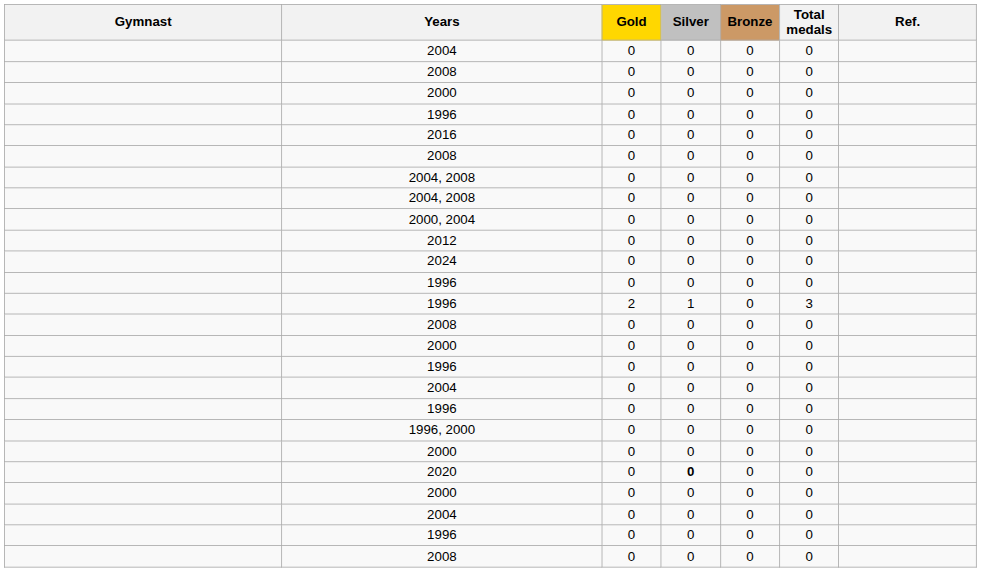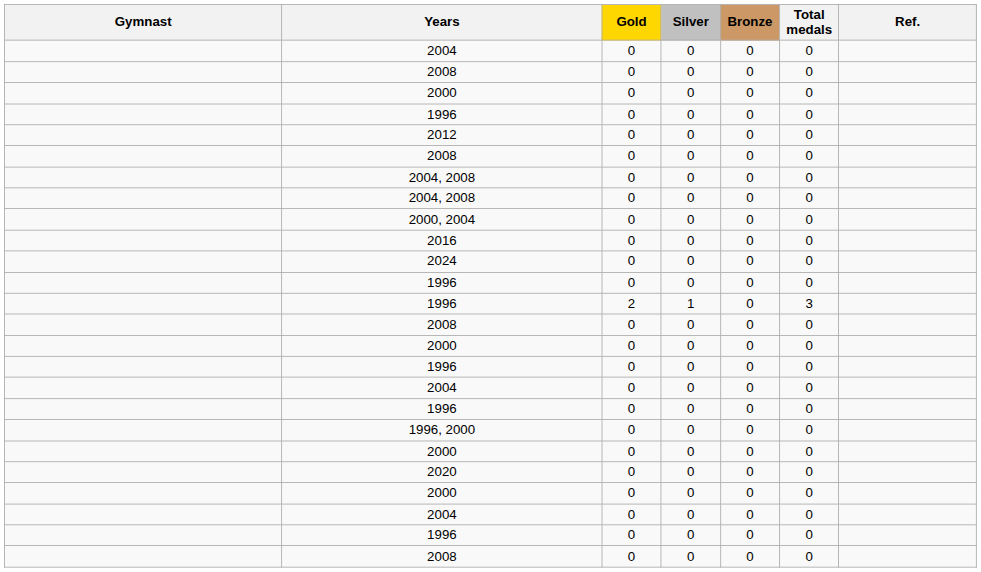rows swapped: 2012 <-> 2016
2020 | Silver: bold -> normal
